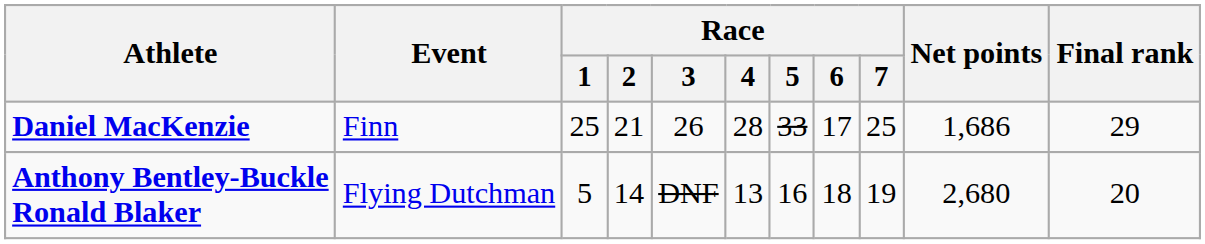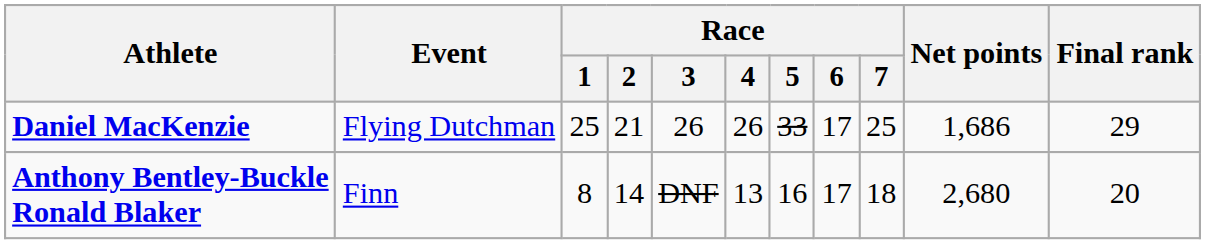Daniel MacKenzie | Event: Finn -> Flying Dutchman
Daniel MacKenzie | Race / 4: 28 -> 26
Anthony Bentley-Buckle Ronald Blaker | Event: Flying Dutchman -> Finn
Anthony Bentley-Buckle Ronald Blaker | Race / 1: 5 -> 8
Anthony Bentley-Buckle Ronald Blaker | Race / 6: 18 -> 17
Anthony Bentley-Buckle Ronald Blaker | Race / 7: 19 -> 18
